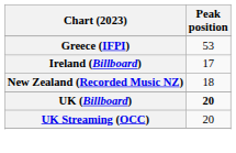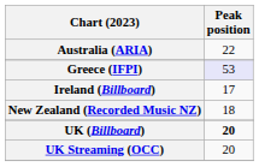+ row: Australia (ARIA) | 22
Greece (IFPI) | Peak position: no background -> lavender background
